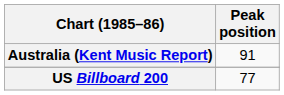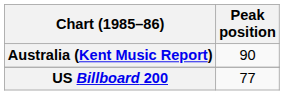Australia (Kent Music Report) | Peak position: 91 -> 90
